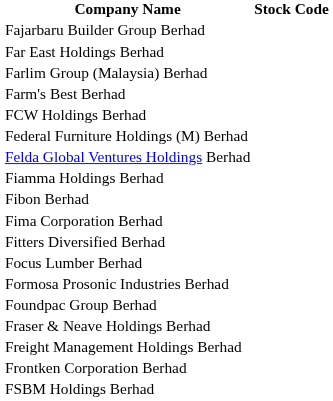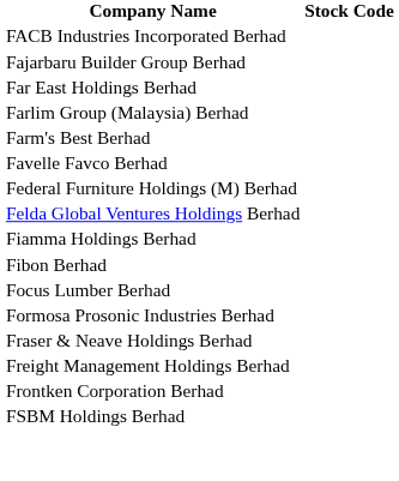+ row: FACB Industries Incorporated Berhad
+ row: Favelle Favco Berhad
- row: FCW Holdings Berhad
- row: Fima Corporation Berhad
- row: Fitters Diversified Berhad
- row: Foundpac Group Berhad
